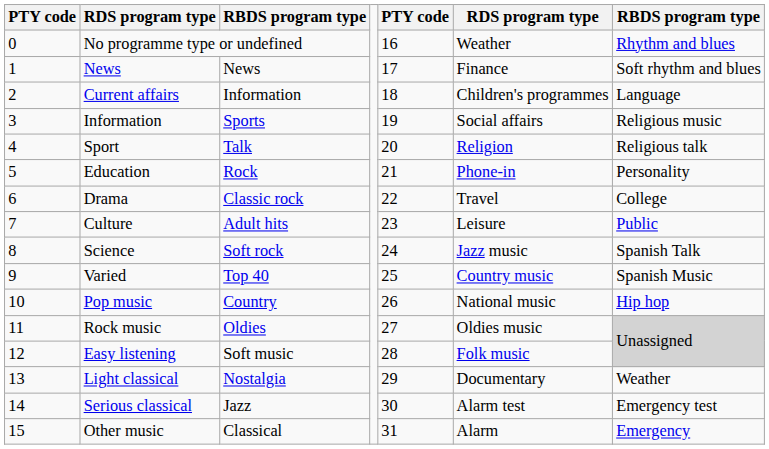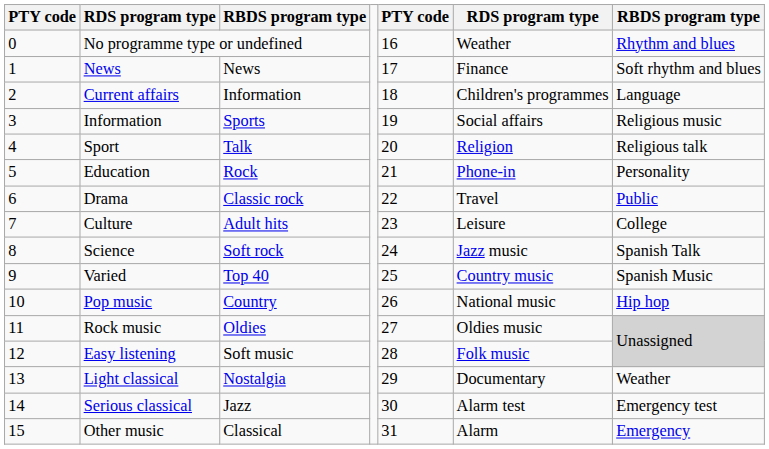Drama | column 7: College -> Public
Culture | column 7: Public -> College
